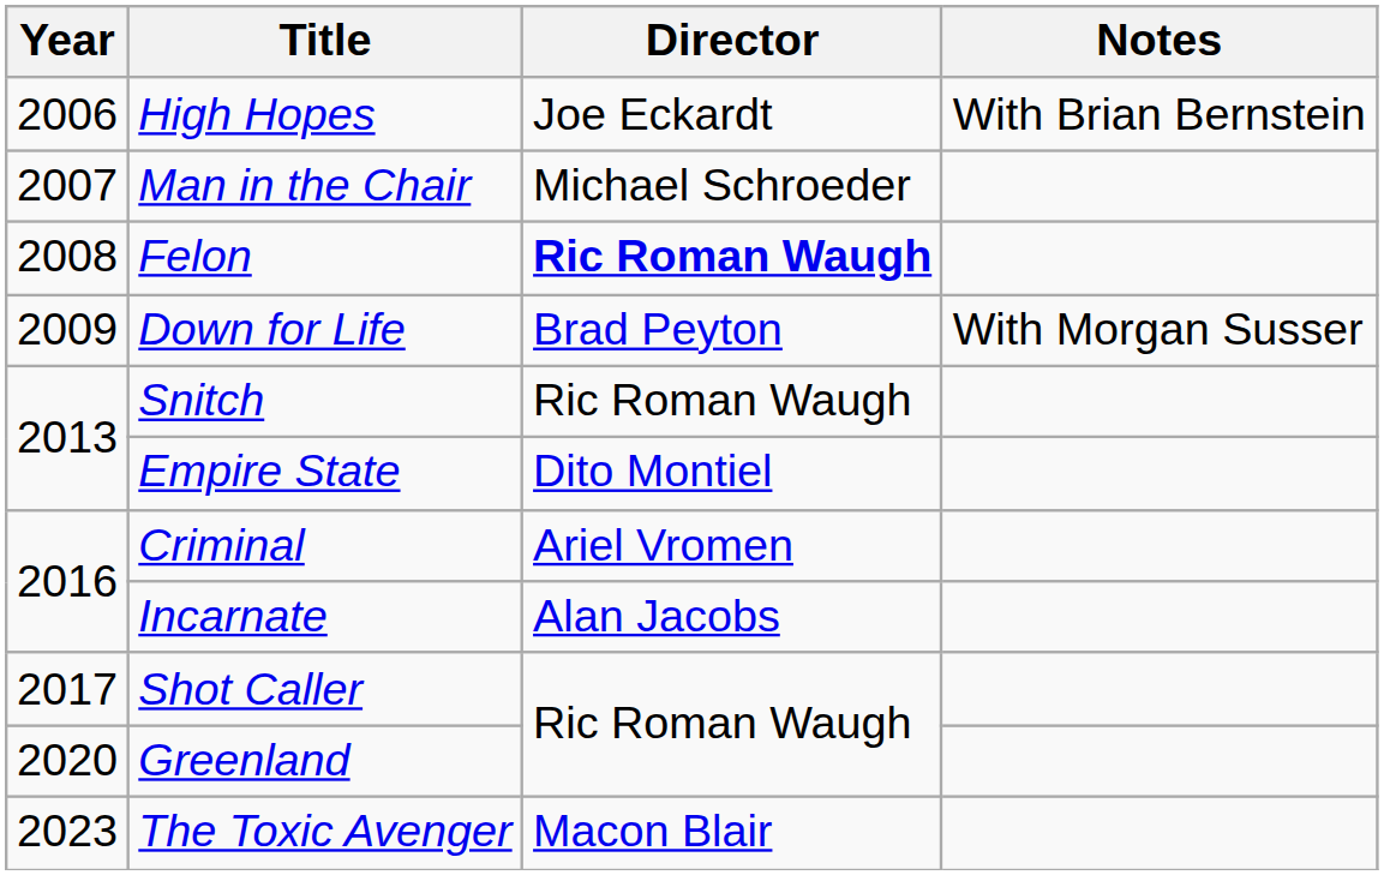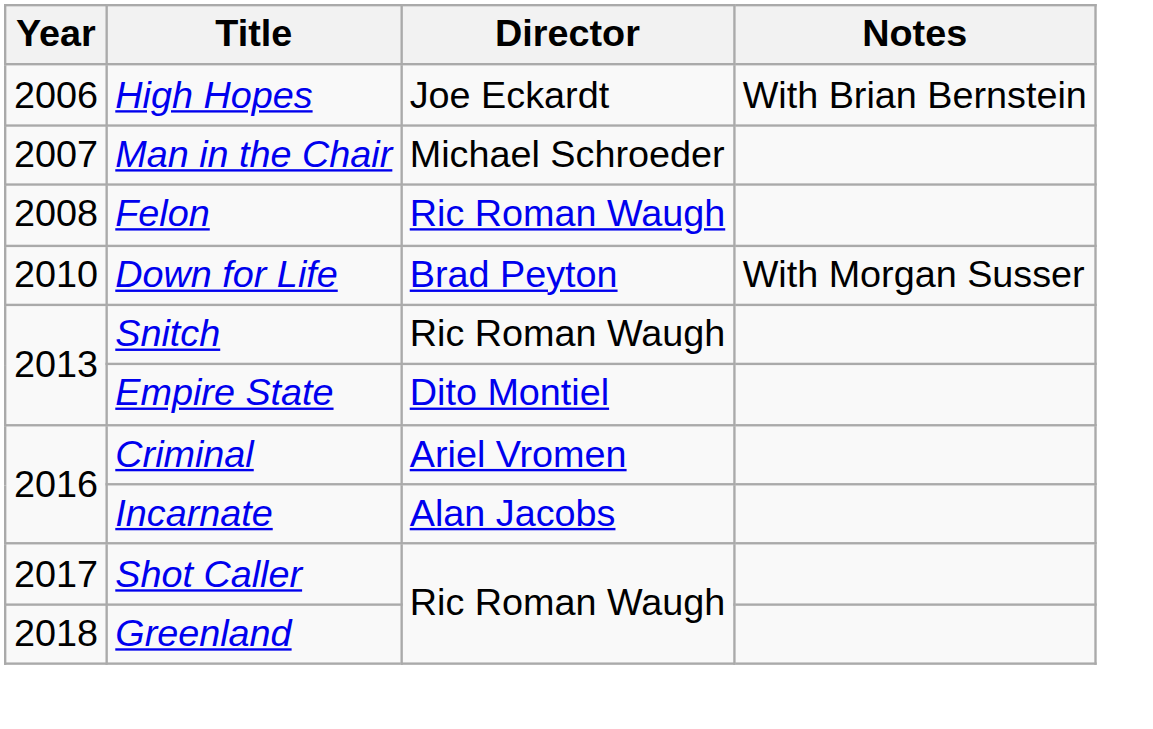Felon | Director: bold -> normal
Down for Life | Year: 2009 -> 2010
Greenland | Year: 2020 -> 2018
- row: 2023 | The Toxic Avenger | Macon Blair
